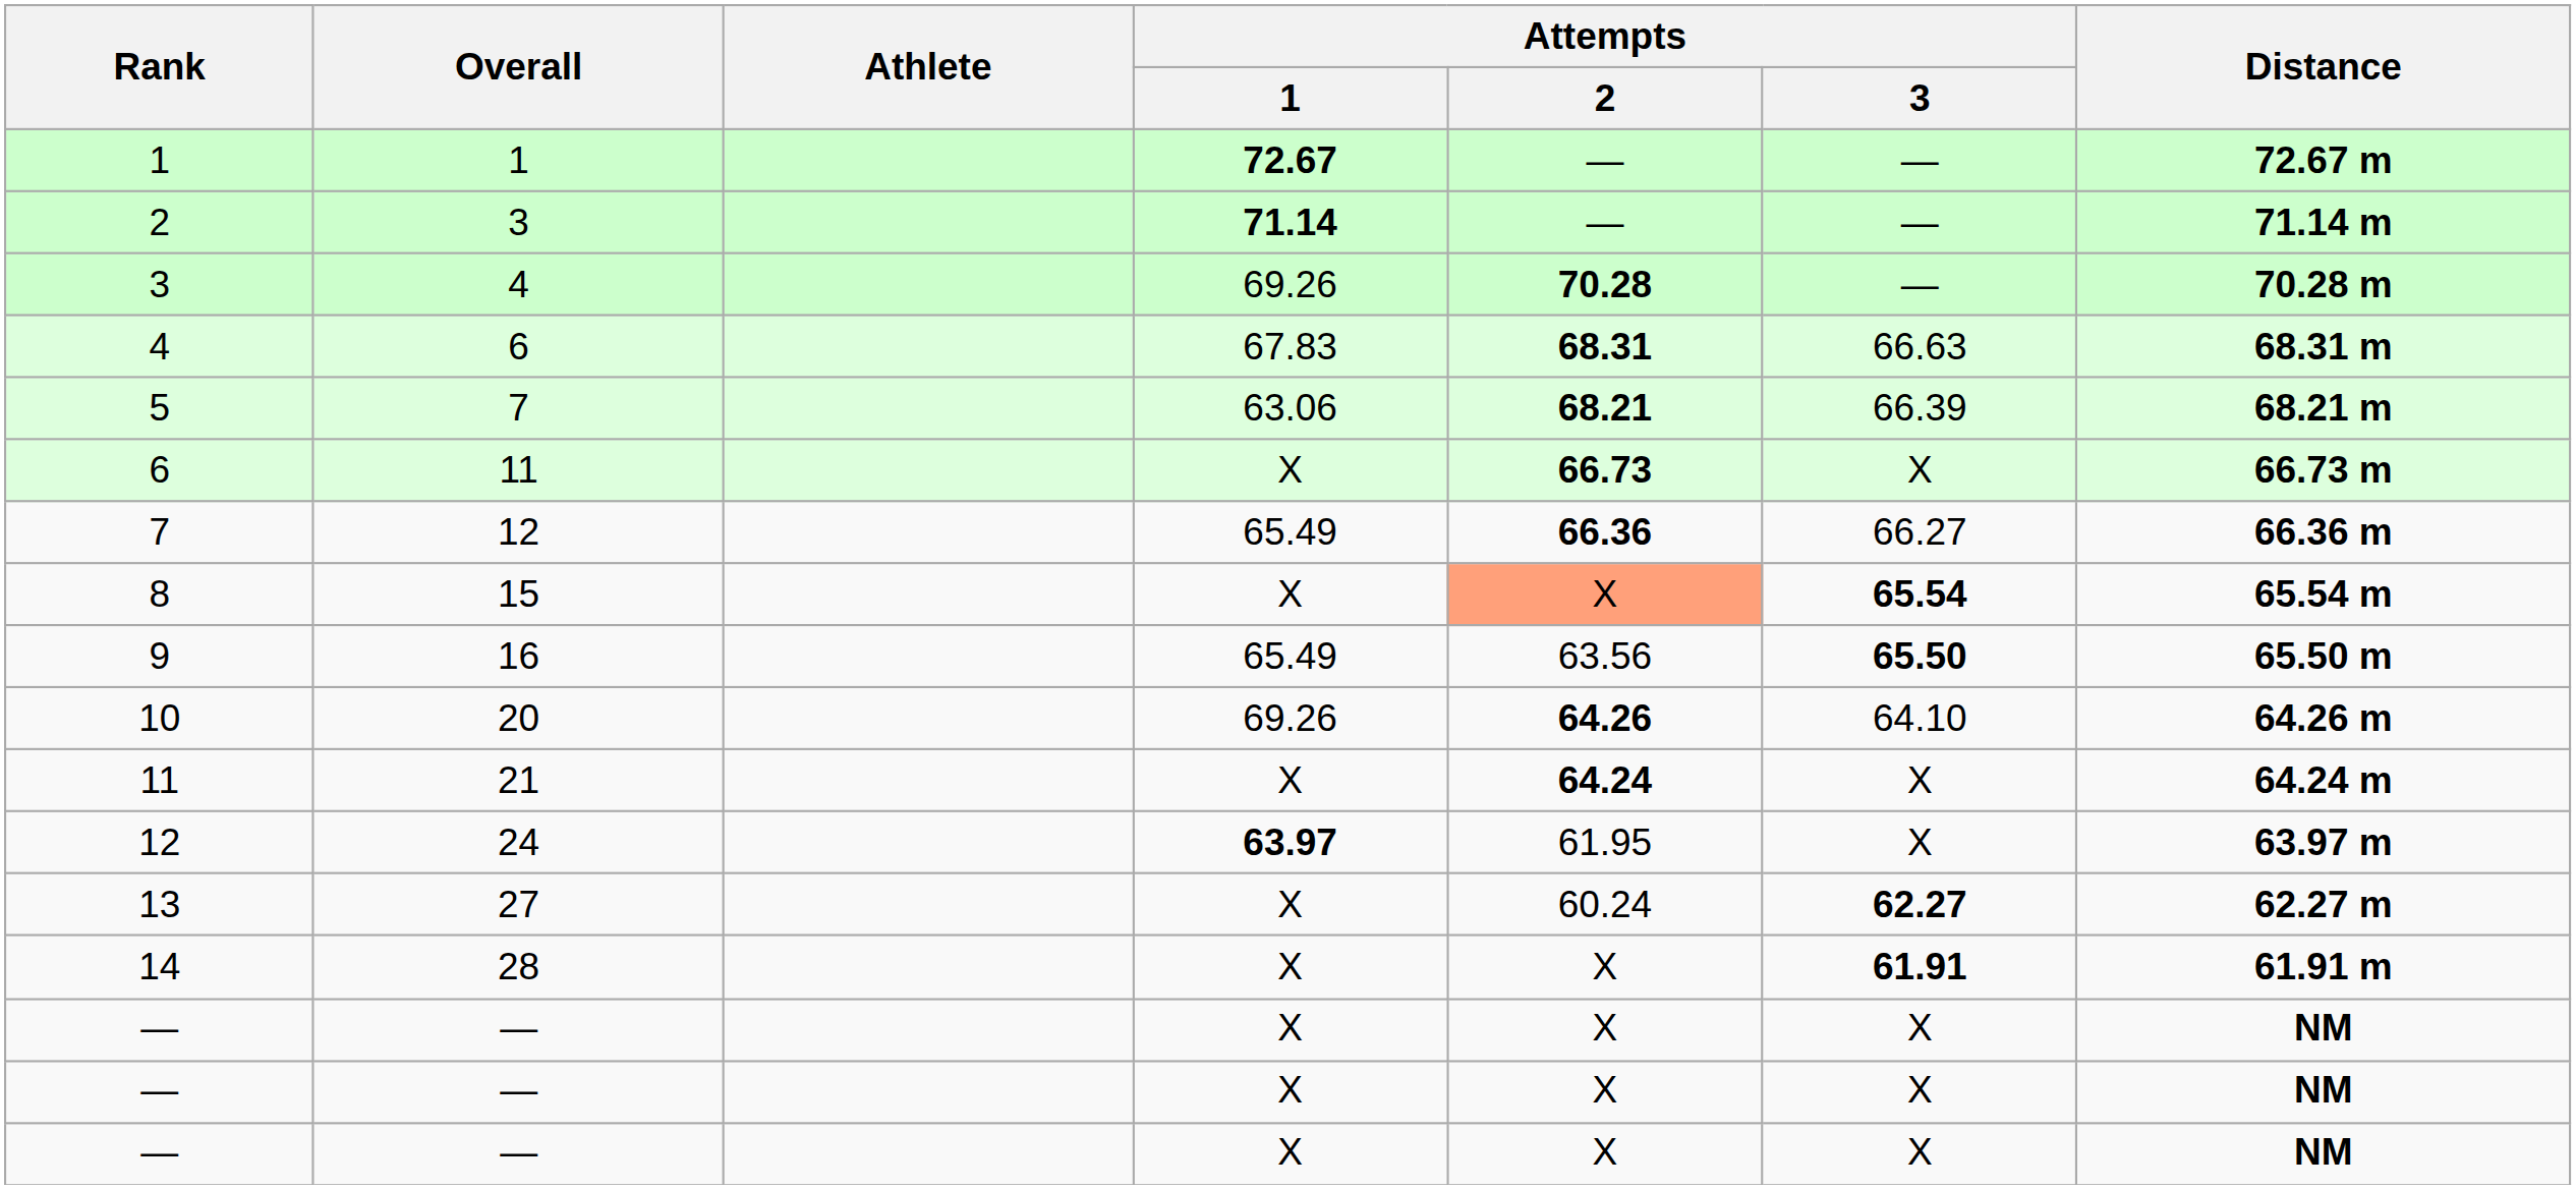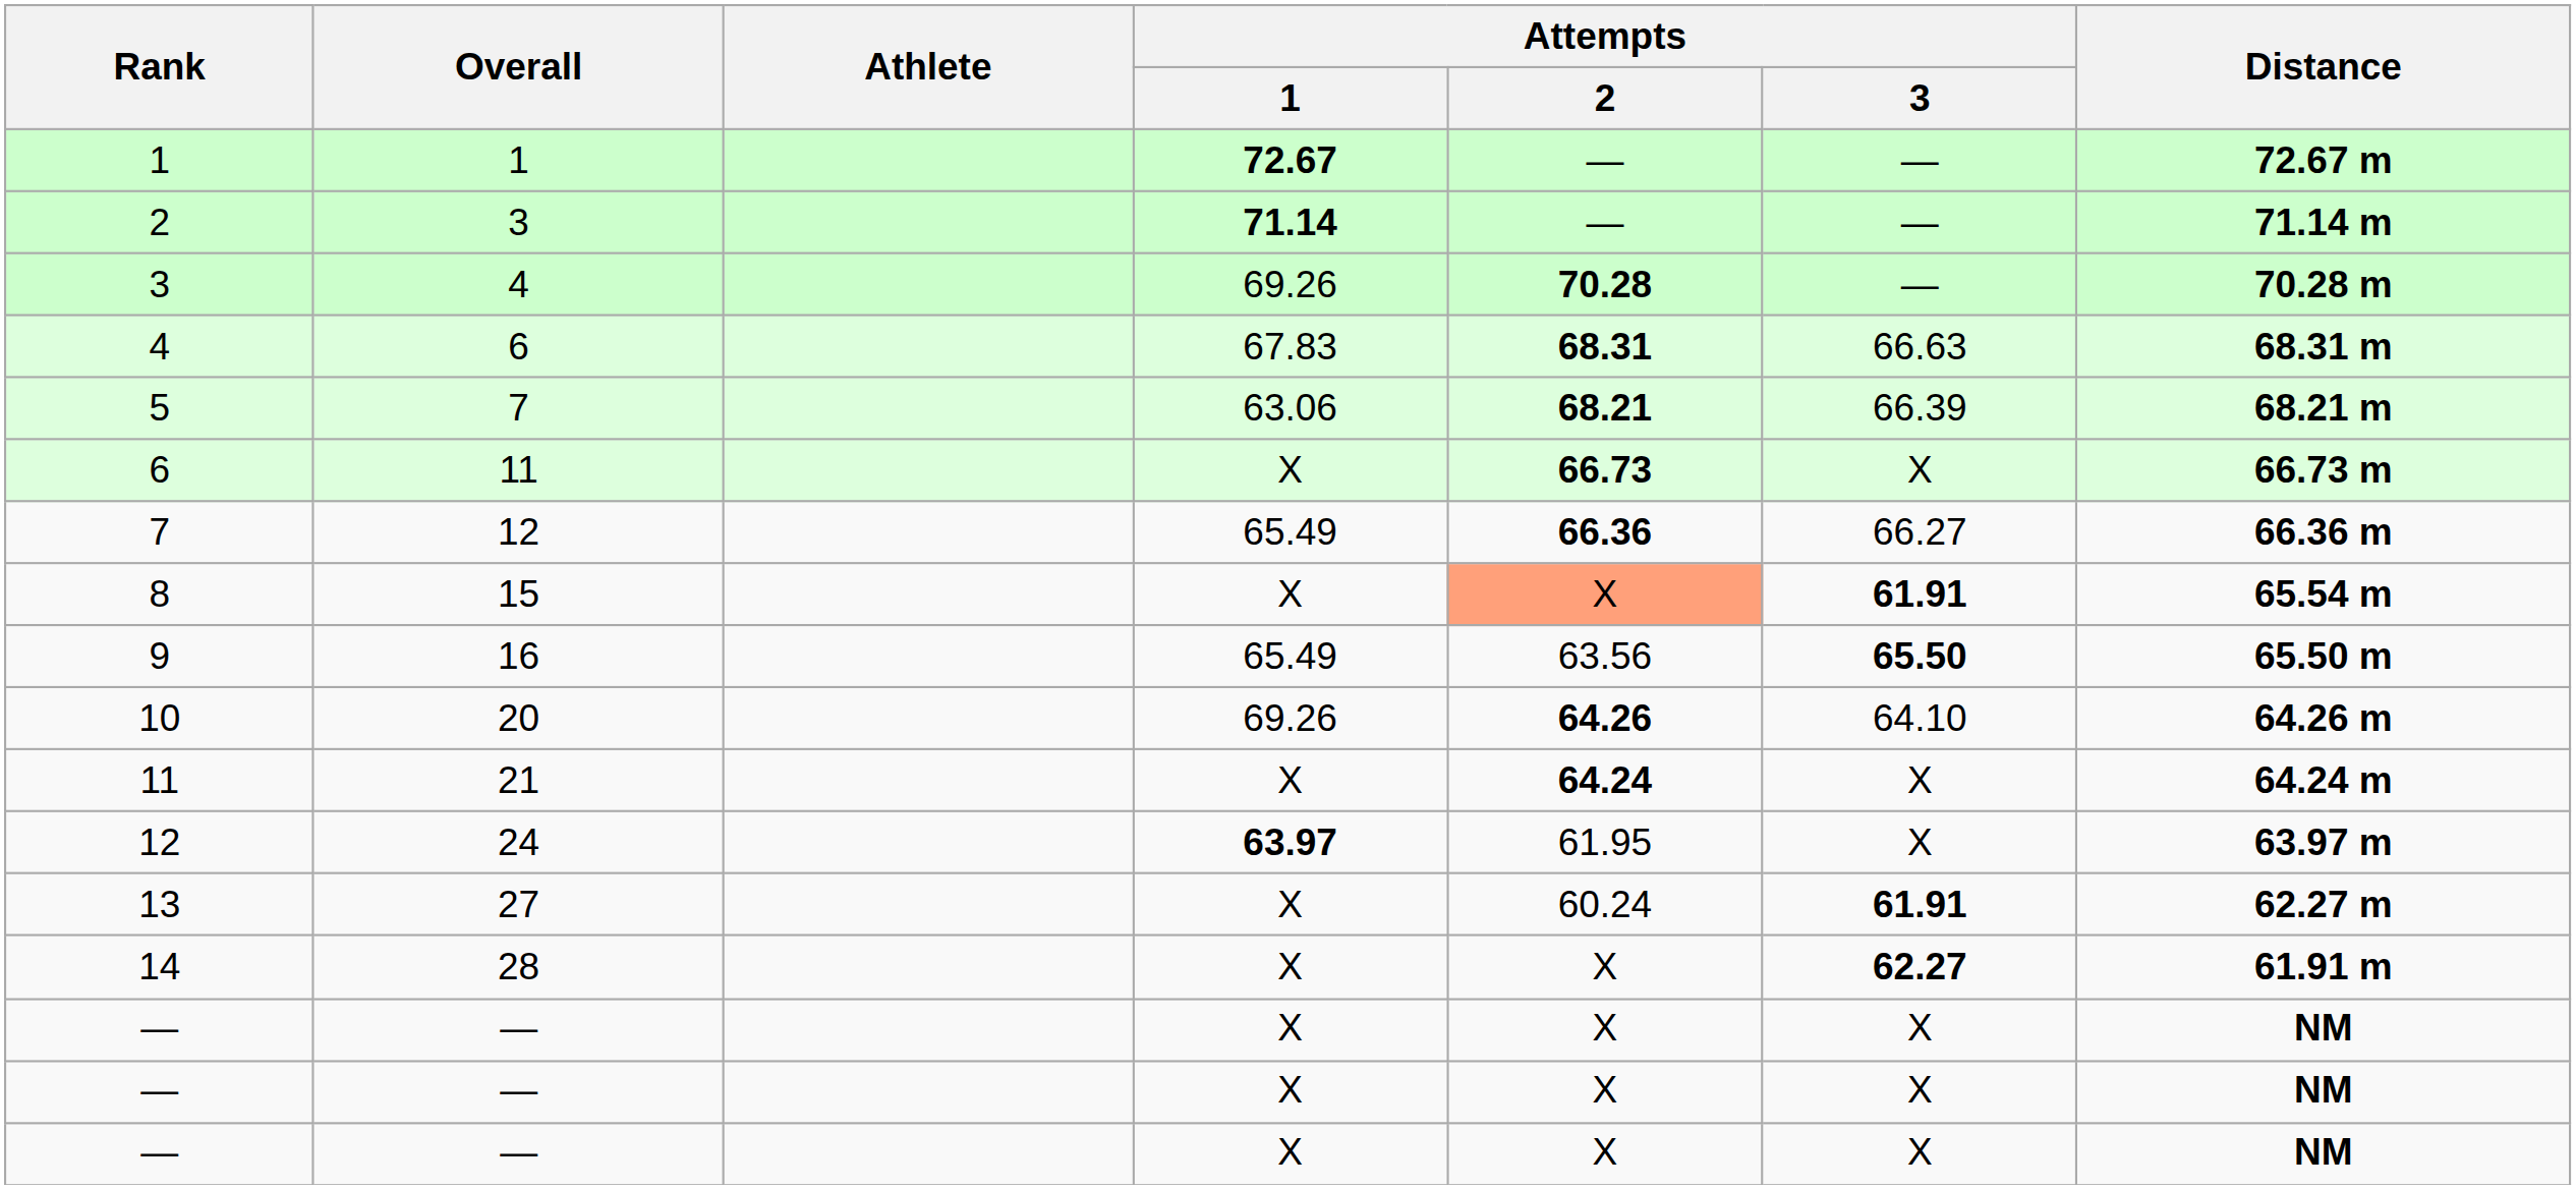8 | Attempts / 3: 65.54 -> 61.91
13 | Attempts / 3: 62.27 -> 61.91
14 | Attempts / 3: 61.91 -> 62.27
